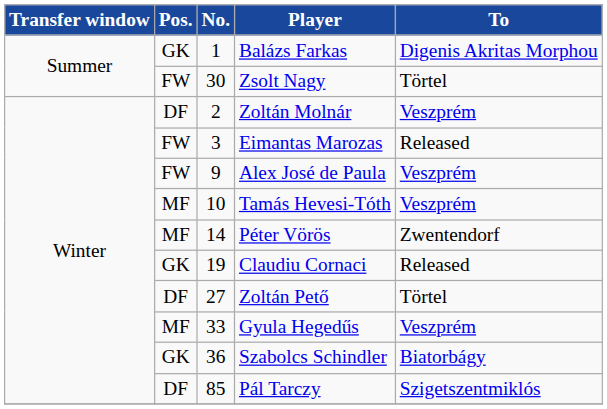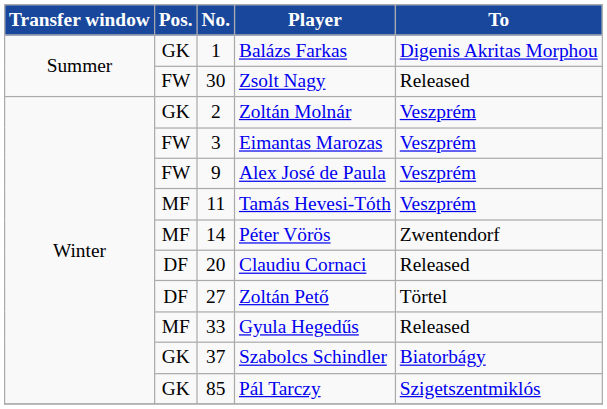Zsolt Nagy | To: Törtel -> Released
Zoltán Molnár | Pos.: DF -> GK
Eimantas Marozas | To: Released -> Veszprém
Tamás Hevesi-Tóth | No.: 10 -> 11
Claudiu Cornaci | Pos.: GK -> DF
Claudiu Cornaci | No.: 19 -> 20
Gyula Hegedűs | To: Veszprém -> Released
Szabolcs Schindler | No.: 36 -> 37
Pál Tarczy | Pos.: DF -> GK
